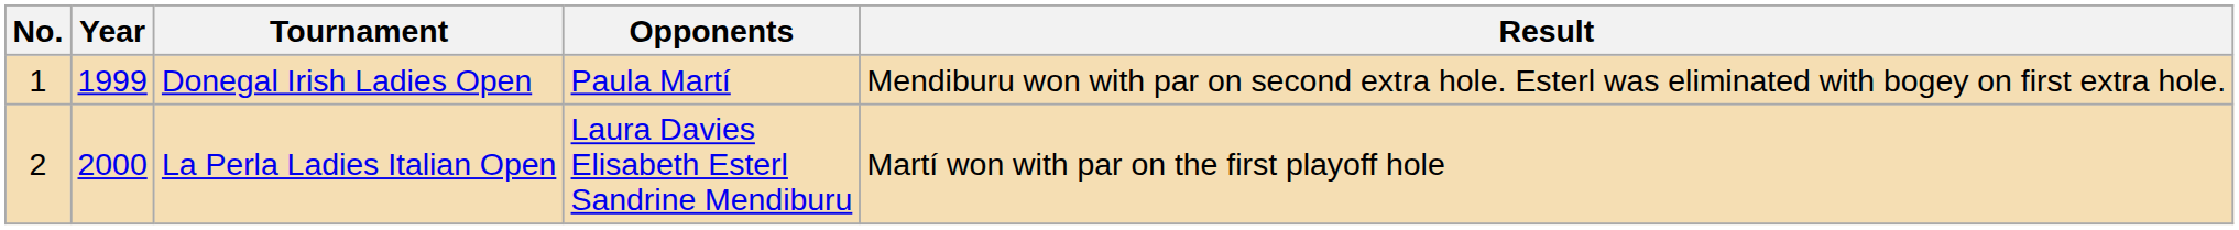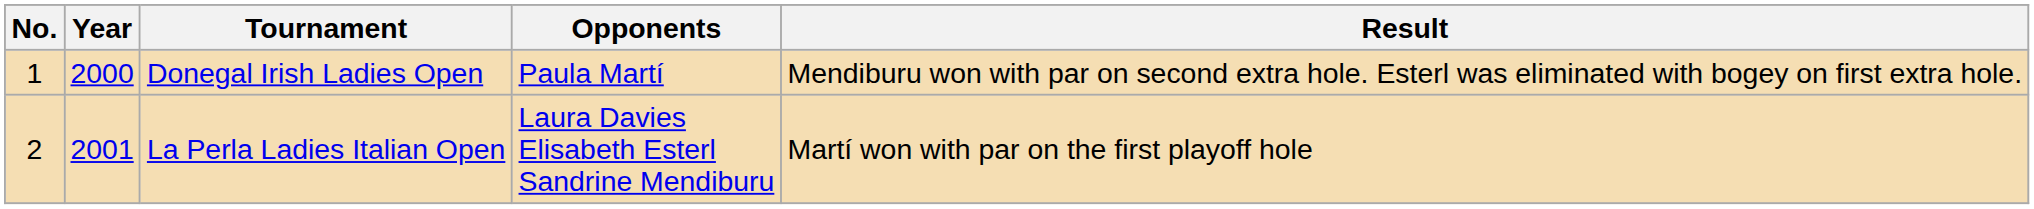Donegal Irish Ladies Open | Year: 1999 -> 2000
La Perla Ladies Italian Open | Year: 2000 -> 2001
